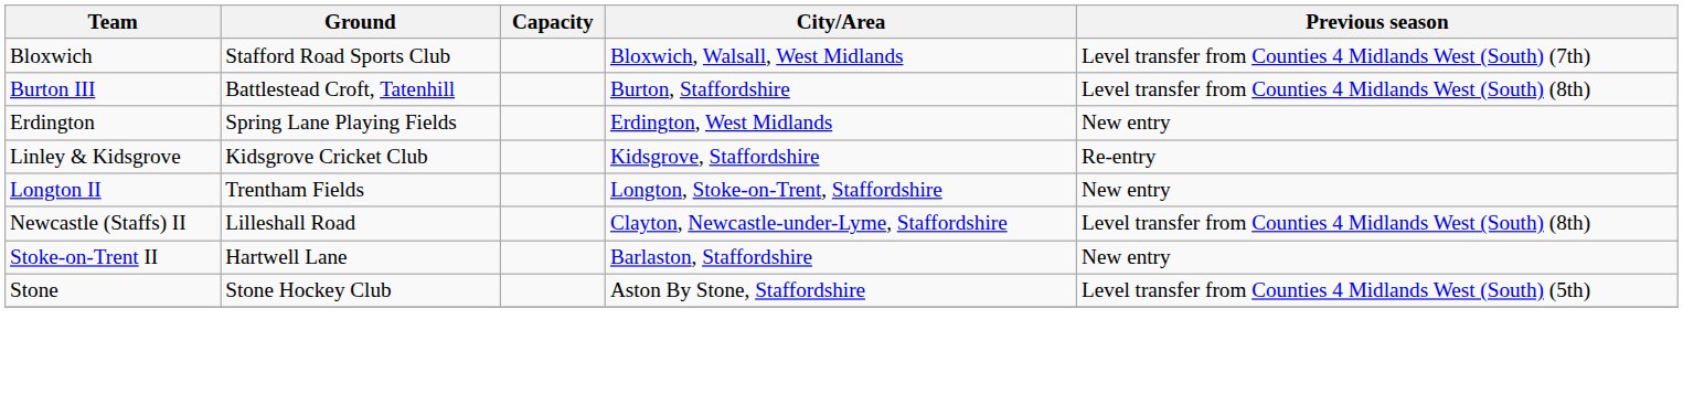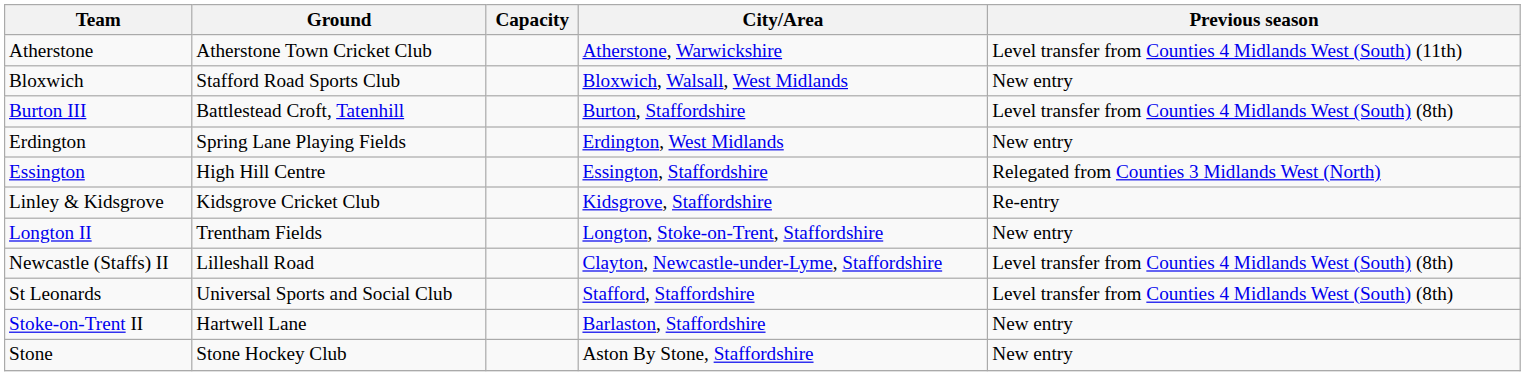+ row: Atherstone | Atherstone Town Cricket Club | Atherstone, Warwickshire | Level transfer from Counties 4 Midlands West (South) (11th)
Bloxwich | Previous season: Level transfer from Counties 4 Midlands West (South) (7th) -> New entry
+ row: Essington | High Hill Centre | Essington, Staffordshire | Relegated from Counties 3 Midlands West (North)
+ row: St Leonards | Universal Sports and Social Club | Stafford, Staffordshire | Level transfer from Counties 4 Midlands West (South) (8th)
Stone | Previous season: Level transfer from Counties 4 Midlands West (South) (5th) -> New entry
